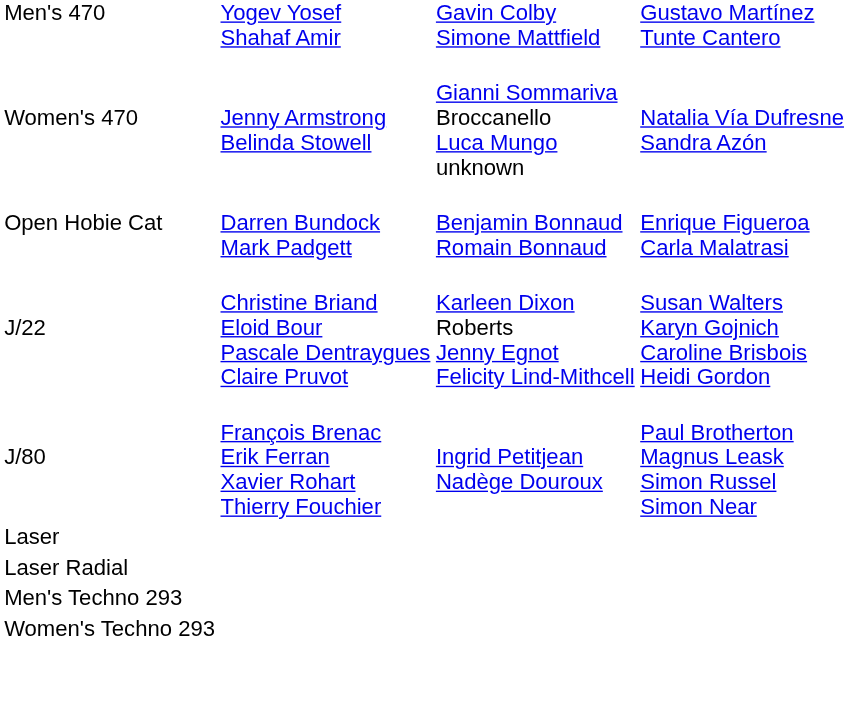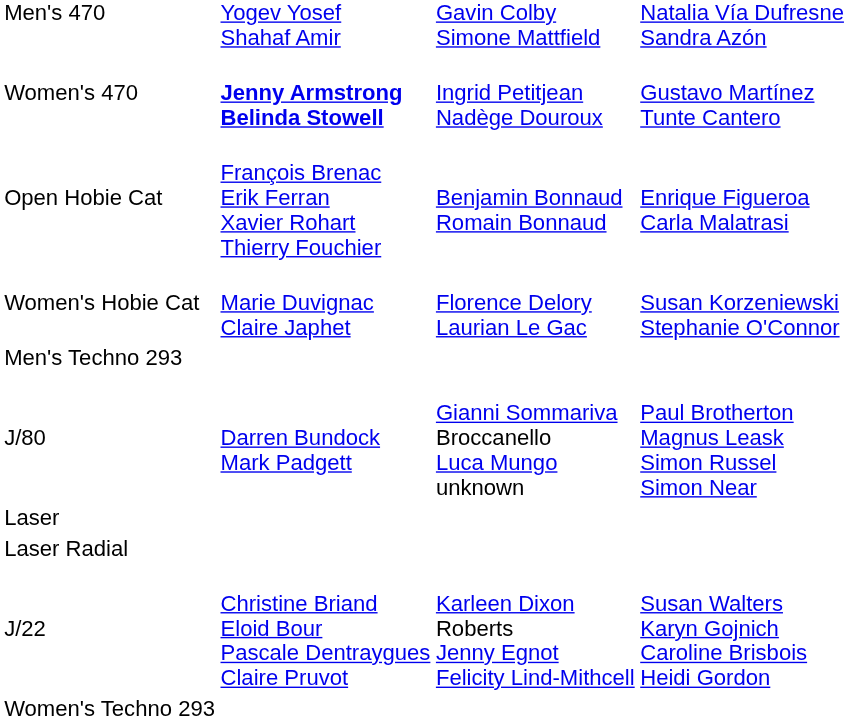Men's 470 | column 4: Gustavo Martínez Tunte Cantero -> Natalia Vía Dufresne Sandra Azón
Women's 470 | column 2: normal -> bold
Women's 470 | column 3: Gianni Sommariva Broccanello Luca Mungo unknown -> Ingrid Petitjean Nadège Douroux
Women's 470 | column 4: Natalia Vía Dufresne Sandra Azón -> Gustavo Martínez Tunte Cantero
Open Hobie Cat | column 2: Darren Bundock Mark Padgett -> François Brenac Erik Ferran Xavier Rohart Thierry Fouchier
+ row: Women's Hobie Cat | Marie Duvignac Claire Japhet | Florence Delory Laurian Le Gac | Susan Korzeniewski Stephanie O'Connor
rows swapped: J/22 <-> Men's Techno 293
J/80 | column 2: François Brenac Erik Ferran Xavier Rohart Thierry Fouchier -> Darren Bundock Mark Padgett
J/80 | column 3: Ingrid Petitjean Nadège Douroux -> Gianni Sommariva Broccanello Luca Mungo unknown
